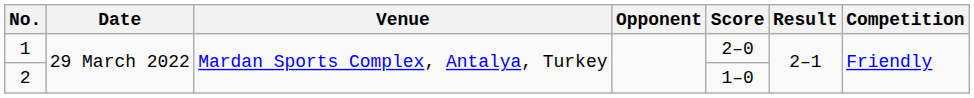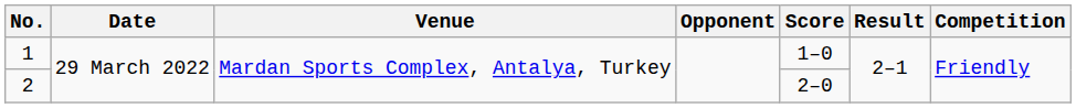1 | Score: 2–0 -> 1–0
2 | Score: 1–0 -> 2–0
